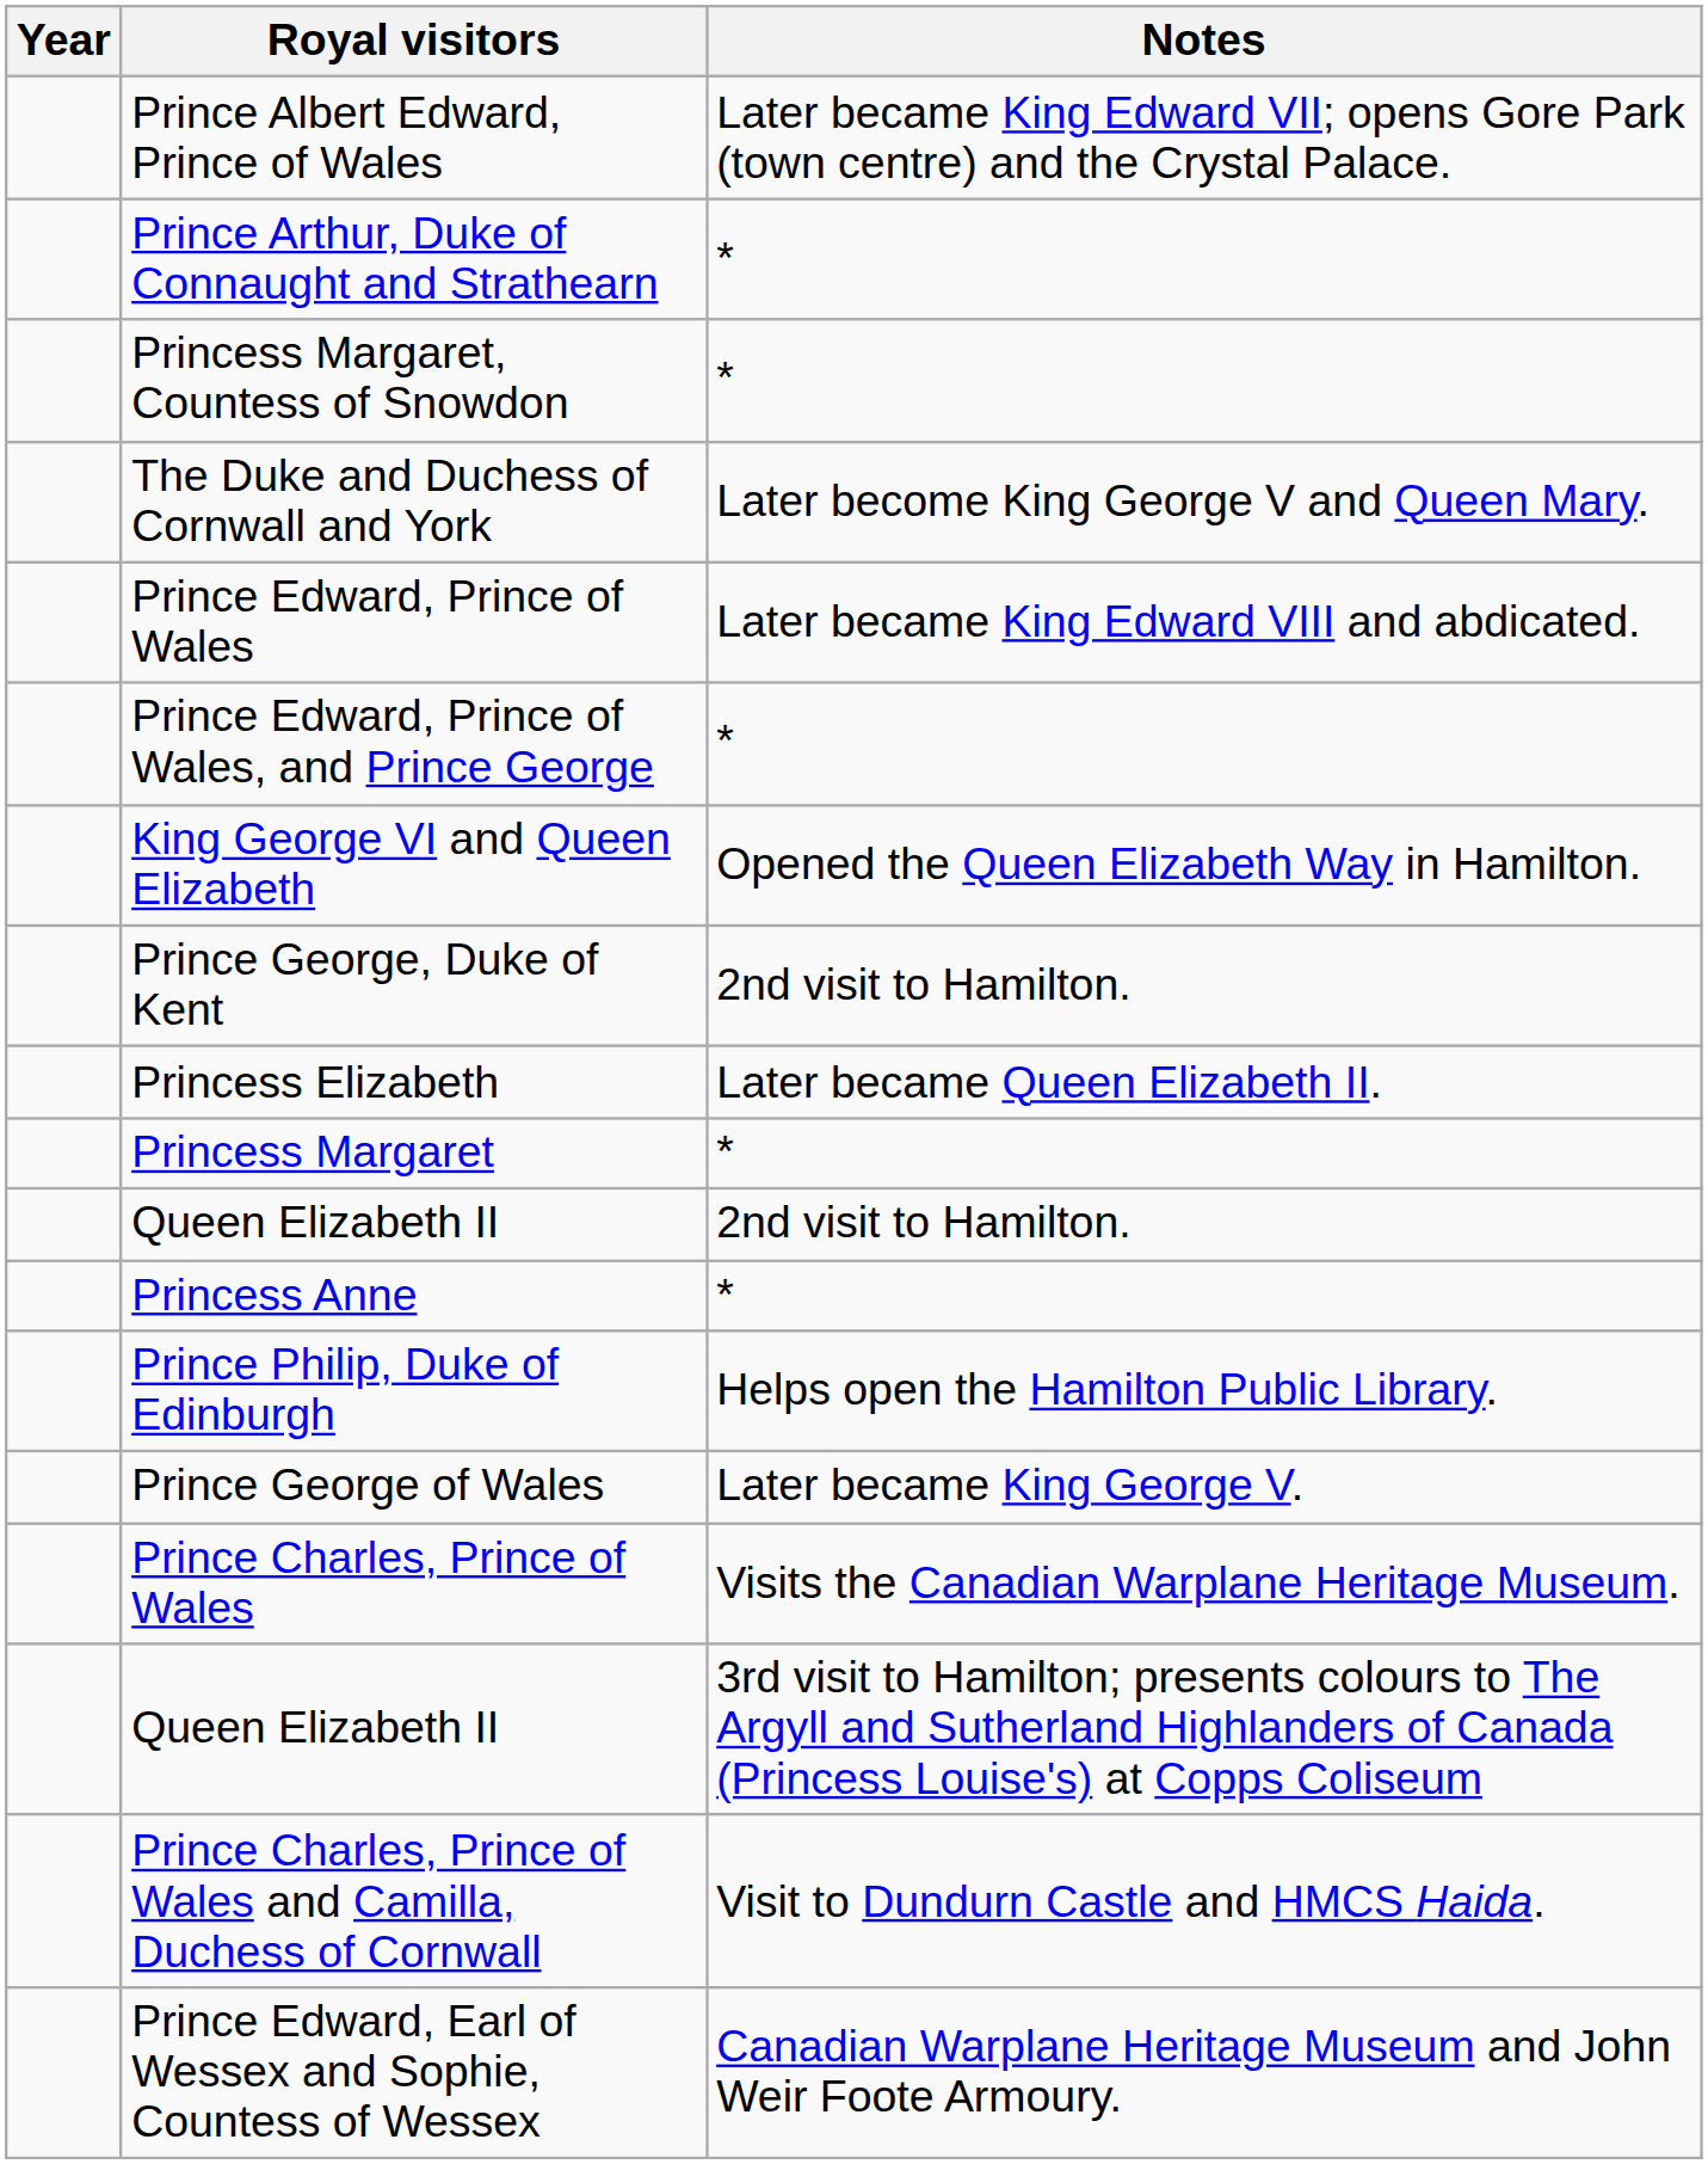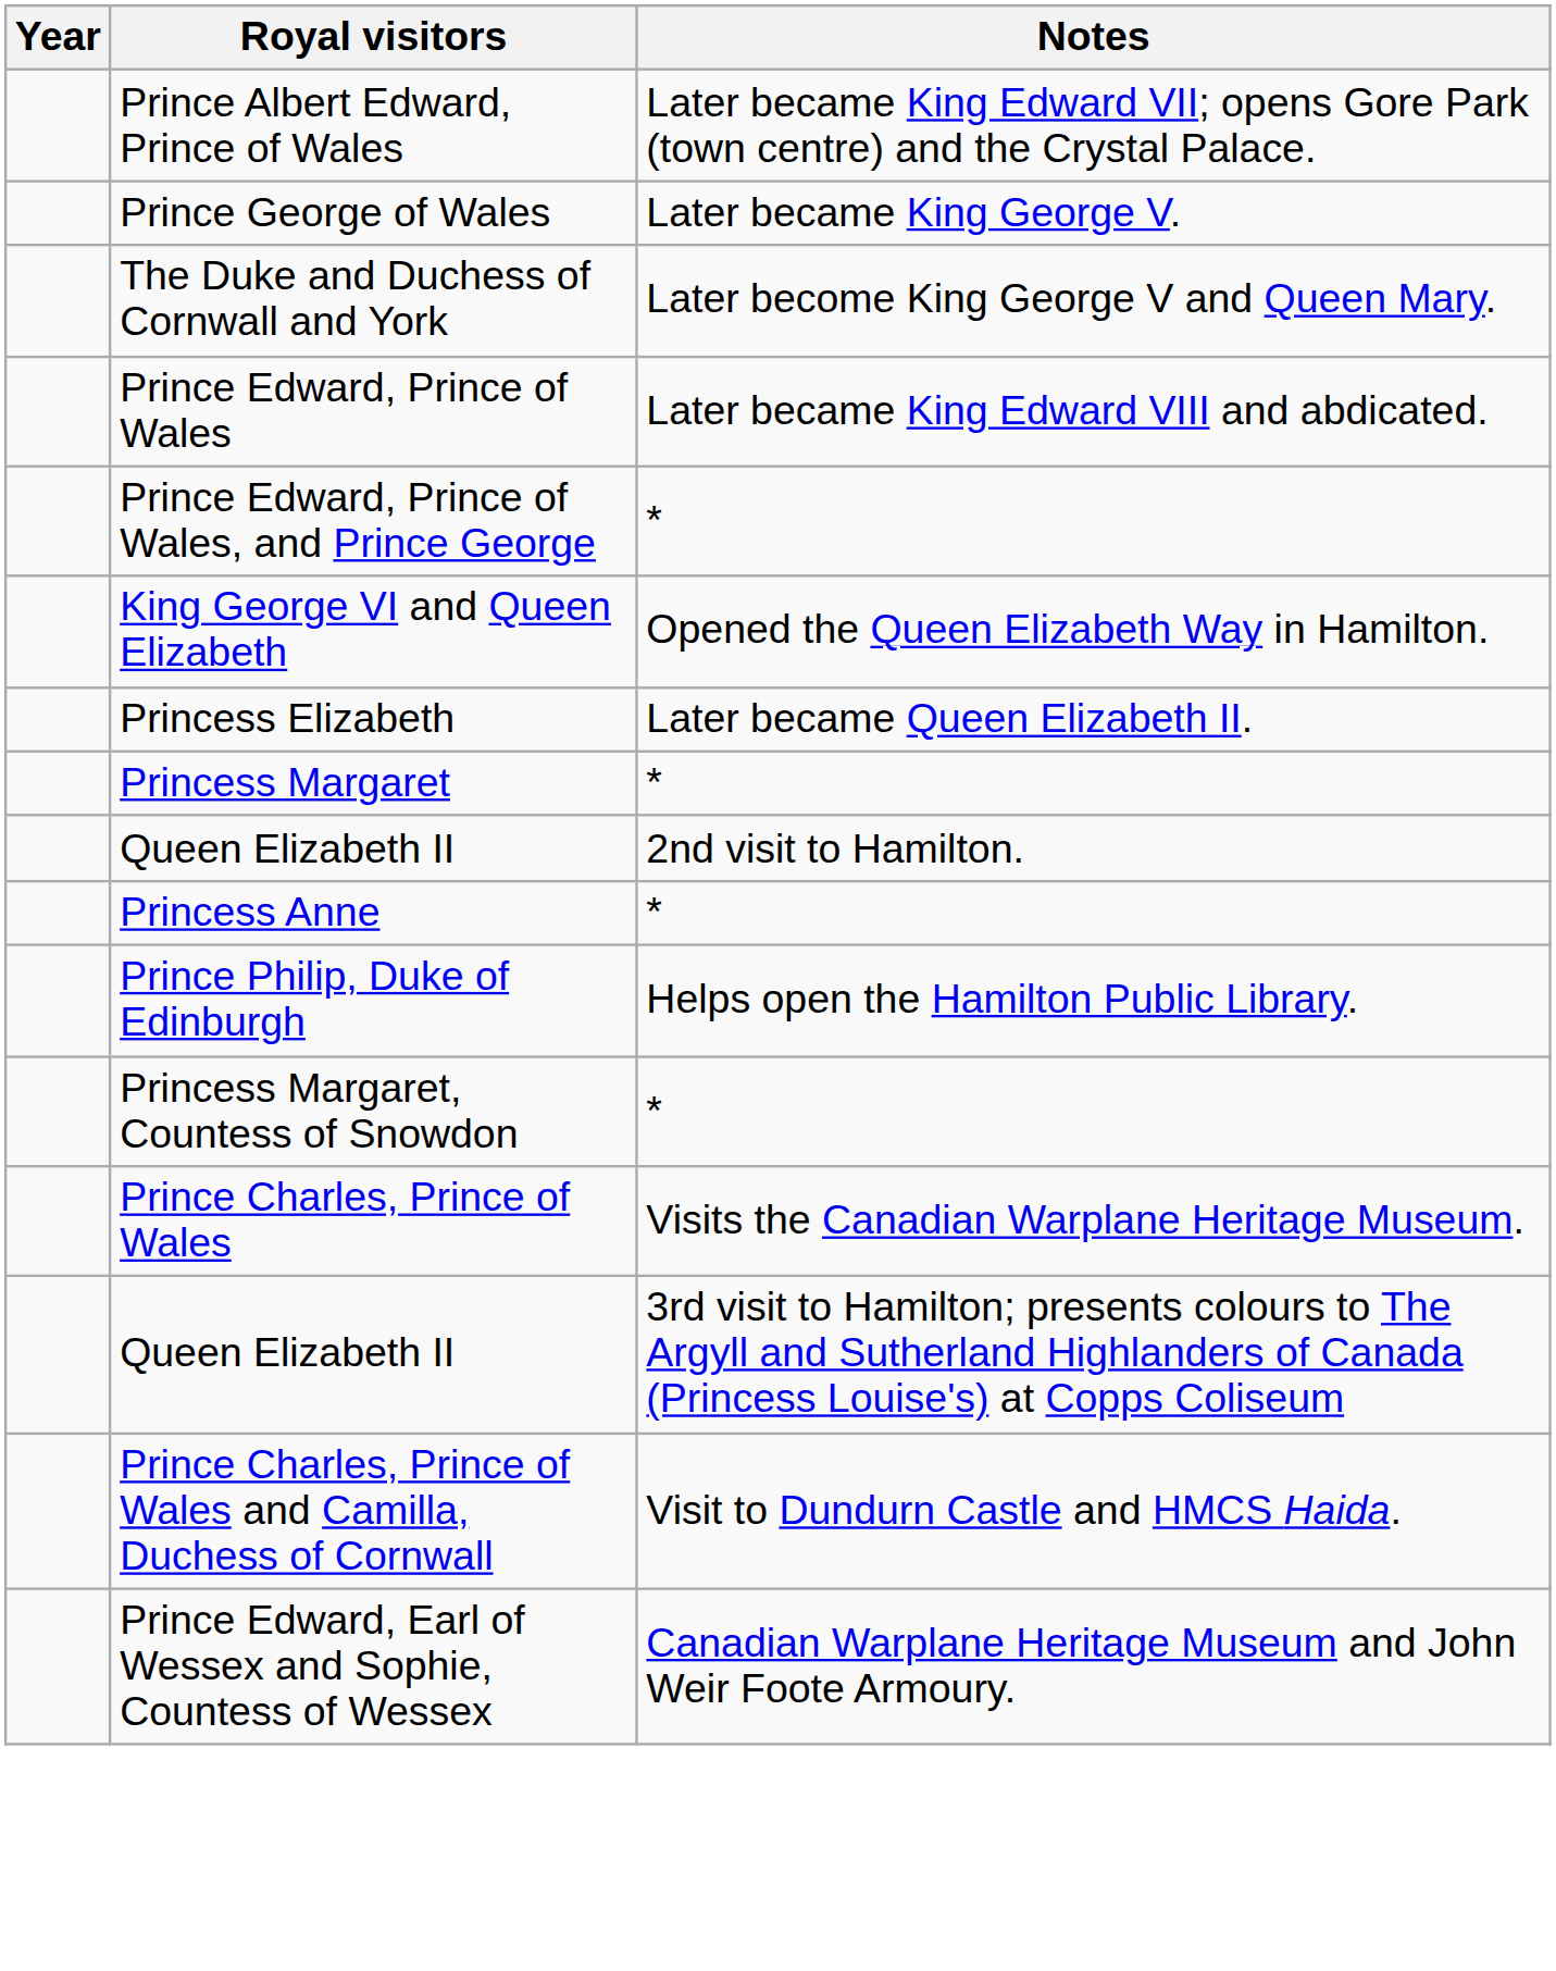- row: Prince Arthur, Duke of Connaught and Strathearn | *
rows swapped: Prince George of Wales <-> Princess Margaret, Countess of Snowdon
- row: Prince George, Duke of Kent | 2nd visit to Hamilton.
